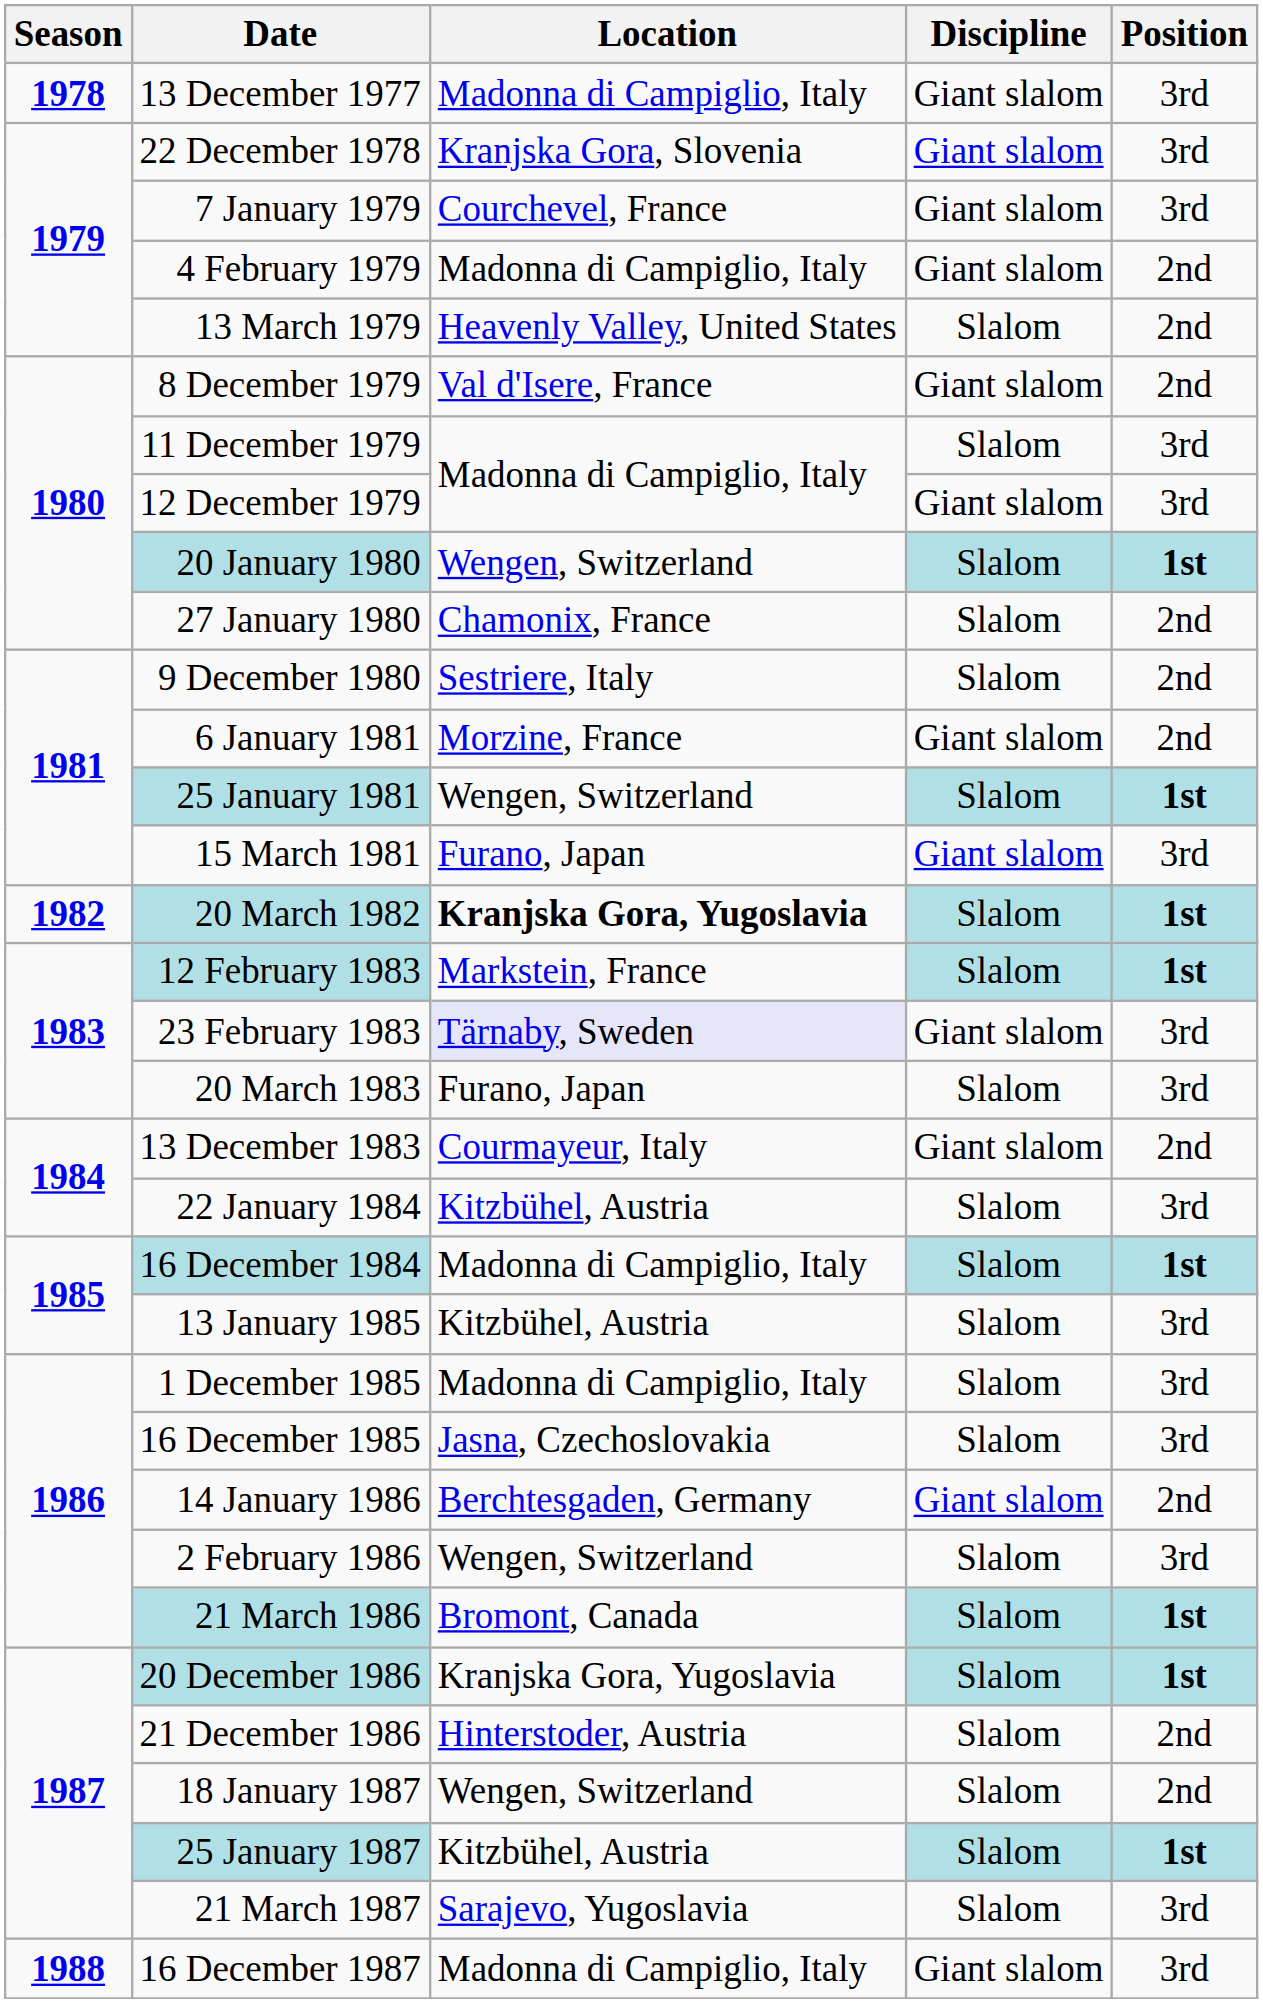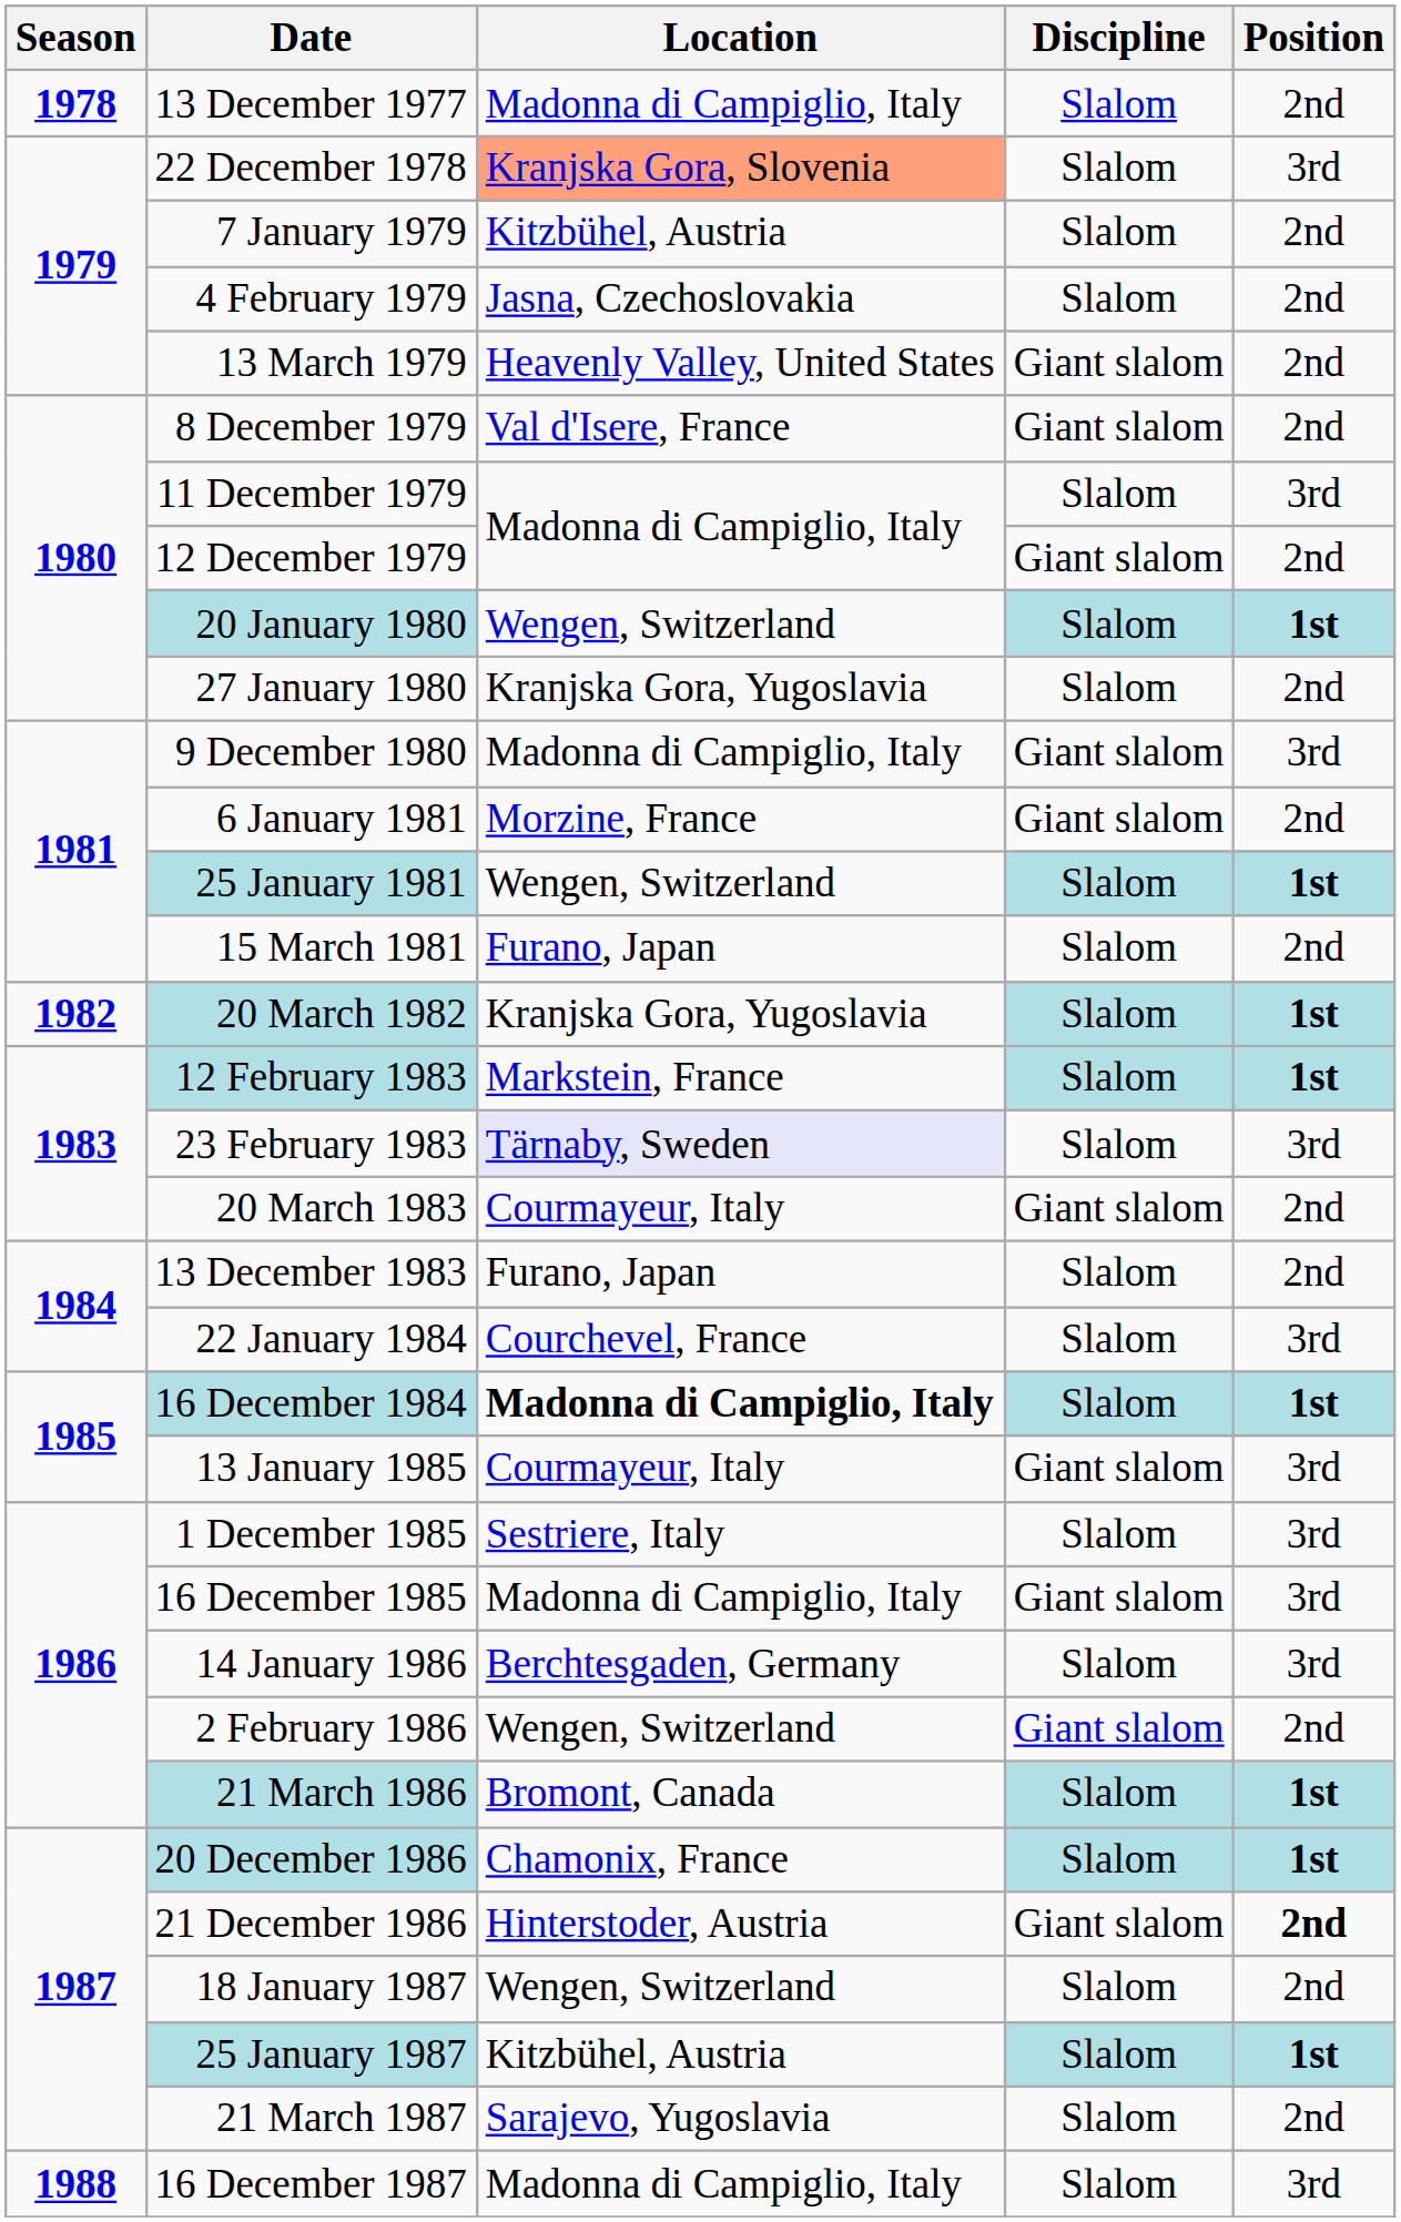13 December 1977 | Discipline: Giant slalom -> Slalom
13 December 1977 | Position: 3rd -> 2nd
22 December 1978 | Location: no background -> lightsalmon background
22 December 1978 | Discipline: Giant slalom -> Slalom
7 January 1979 | Location: Courchevel, France -> Kitzbühel, Austria
7 January 1979 | Discipline: Giant slalom -> Slalom
7 January 1979 | Position: 3rd -> 2nd
4 February 1979 | Location: Madonna di Campiglio, Italy -> Jasna, Czechoslovakia
4 February 1979 | Discipline: Giant slalom -> Slalom
13 March 1979 | Discipline: Slalom -> Giant slalom
12 December 1979 | Position: 3rd -> 2nd
27 January 1980 | Location: Chamonix, France -> Kranjska Gora, Yugoslavia
9 December 1980 | Location: Sestriere, Italy -> Madonna di Campiglio, Italy
9 December 1980 | Discipline: Slalom -> Giant slalom
9 December 1980 | Position: 2nd -> 3rd
15 March 1981 | Discipline: Giant slalom -> Slalom
15 March 1981 | Position: 3rd -> 2nd
20 March 1982 | Location: bold -> normal
23 February 1983 | Discipline: Giant slalom -> Slalom
20 March 1983 | Location: Furano, Japan -> Courmayeur, Italy
20 March 1983 | Discipline: Slalom -> Giant slalom
20 March 1983 | Position: 3rd -> 2nd
13 December 1983 | Location: Courmayeur, Italy -> Furano, Japan
13 December 1983 | Discipline: Giant slalom -> Slalom
22 January 1984 | Location: Kitzbühel, Austria -> Courchevel, France
16 December 1984 | Location: normal -> bold
13 January 1985 | Location: Kitzbühel, Austria -> Courmayeur, Italy
13 January 1985 | Discipline: Slalom -> Giant slalom
1 December 1985 | Location: Madonna di Campiglio, Italy -> Sestriere, Italy
16 December 1985 | Location: Jasna, Czechoslovakia -> Madonna di Campiglio, Italy
16 December 1985 | Discipline: Slalom -> Giant slalom
14 January 1986 | Discipline: Giant slalom -> Slalom
14 January 1986 | Position: 2nd -> 3rd
2 February 1986 | Discipline: Slalom -> Giant slalom
2 February 1986 | Position: 3rd -> 2nd
20 December 1986 | Location: Kranjska Gora, Yugoslavia -> Chamonix, France
21 December 1986 | Discipline: Slalom -> Giant slalom
21 December 1986 | Position: normal -> bold
21 March 1987 | Position: 3rd -> 2nd
16 December 1987 | Discipline: Giant slalom -> Slalom
